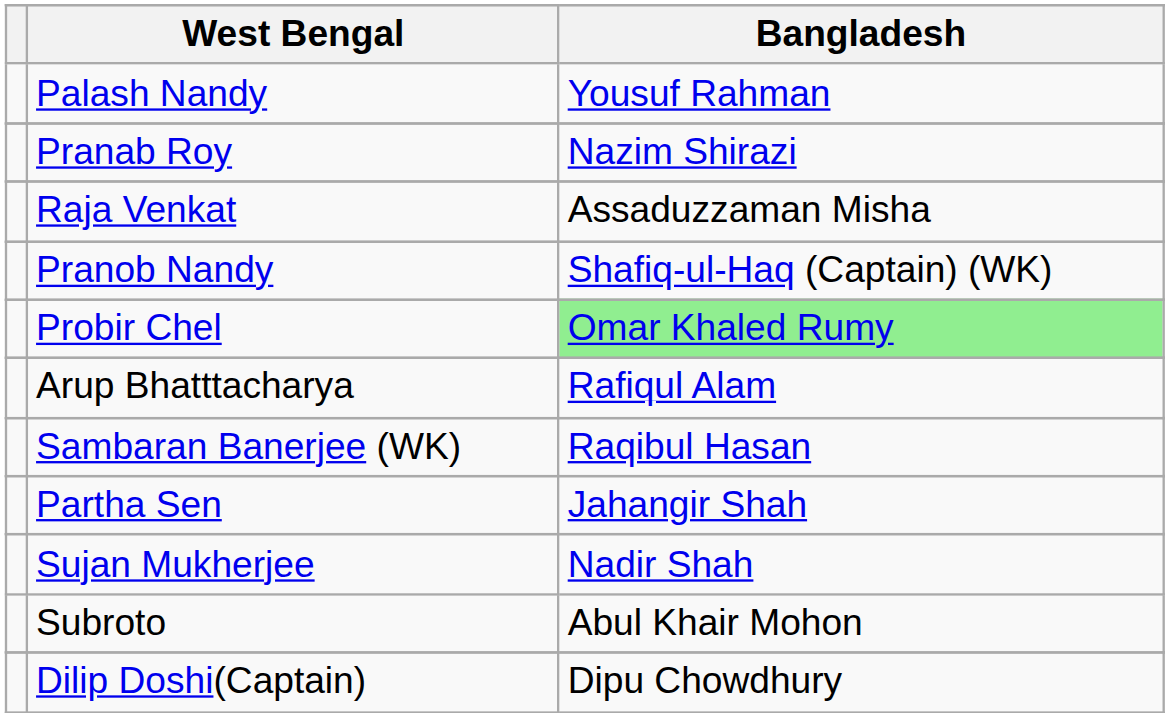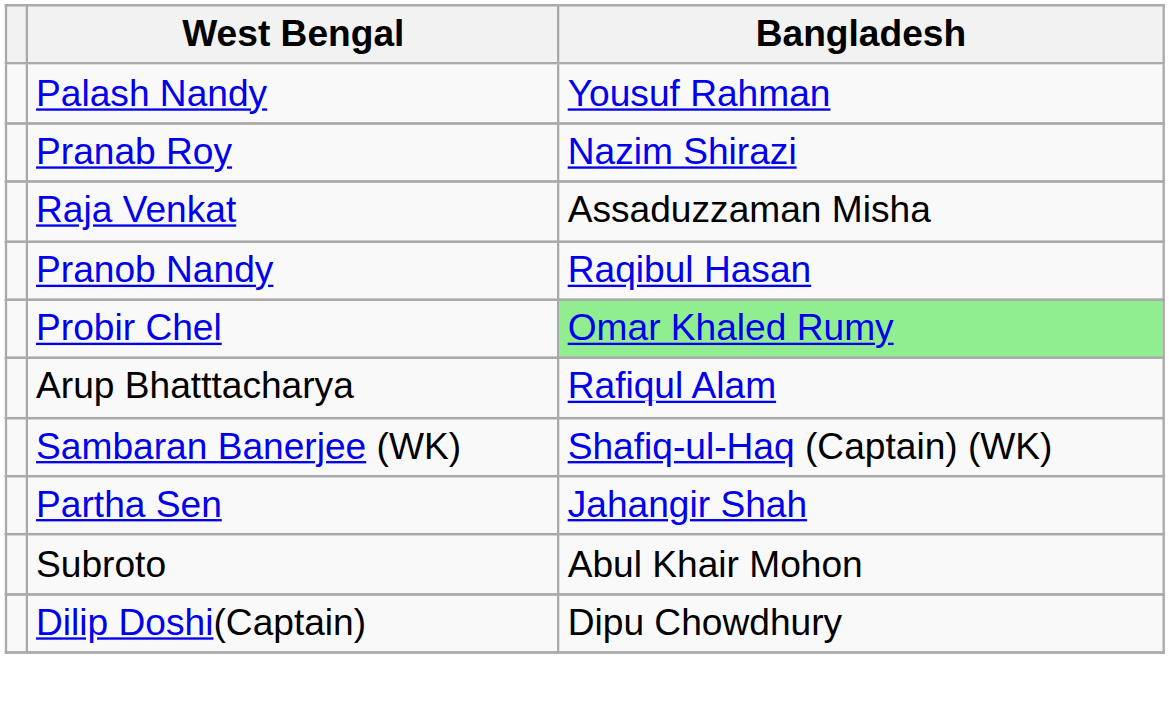Pranob Nandy | Bangladesh: Shafiq-ul-Haq (Captain) (WK) -> Raqibul Hasan
Sambaran Banerjee (WK) | Bangladesh: Raqibul Hasan -> Shafiq-ul-Haq (Captain) (WK)
- row: Sujan Mukherjee | Nadir Shah
